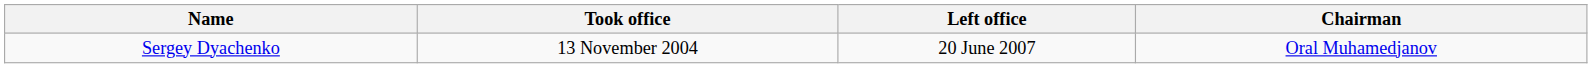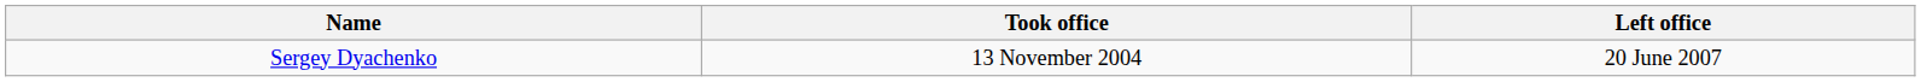- column: Chairman | Oral Muhamedjanov
